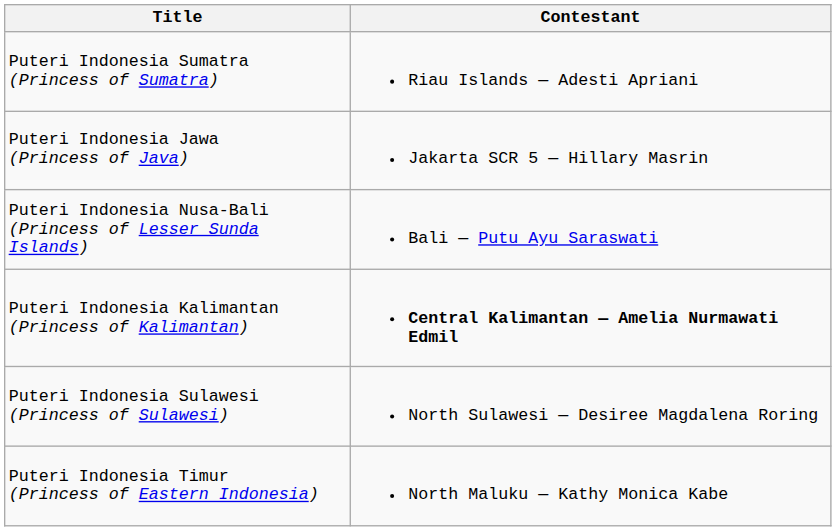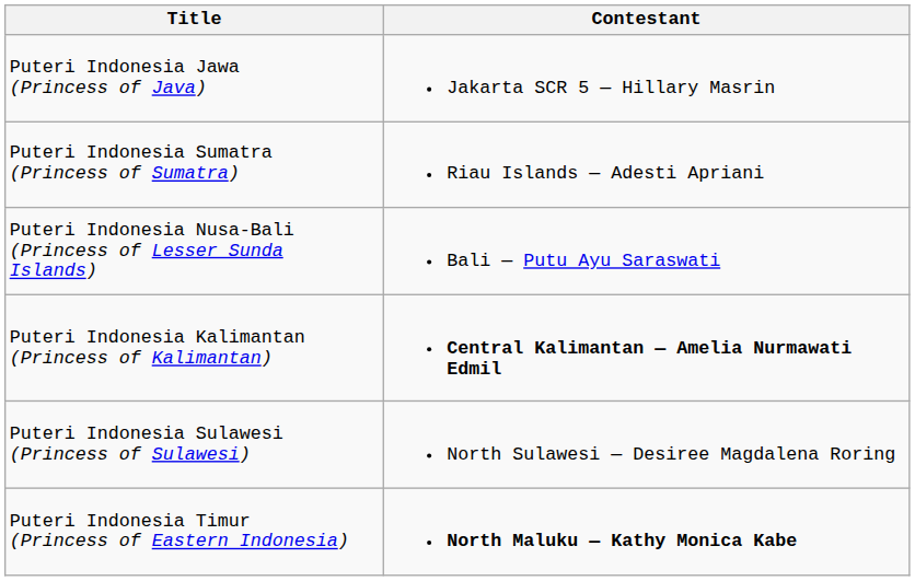rows swapped: Puteri Indonesia Sumatra (Princess of Sumatra) <-> Puteri Indonesia Jawa (Princess of Java)
Puteri Indonesia Timur (Princess of Eastern Indonesia) | Contestant: normal -> bold
